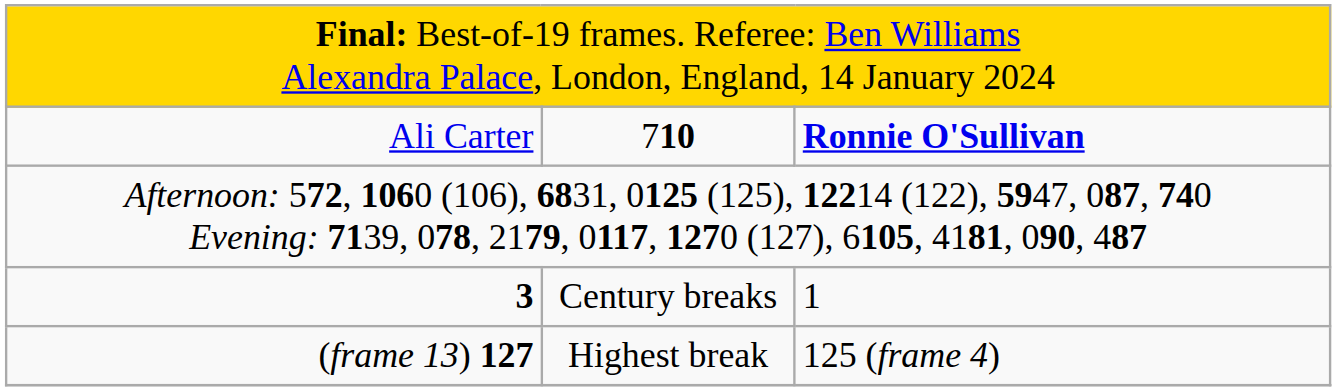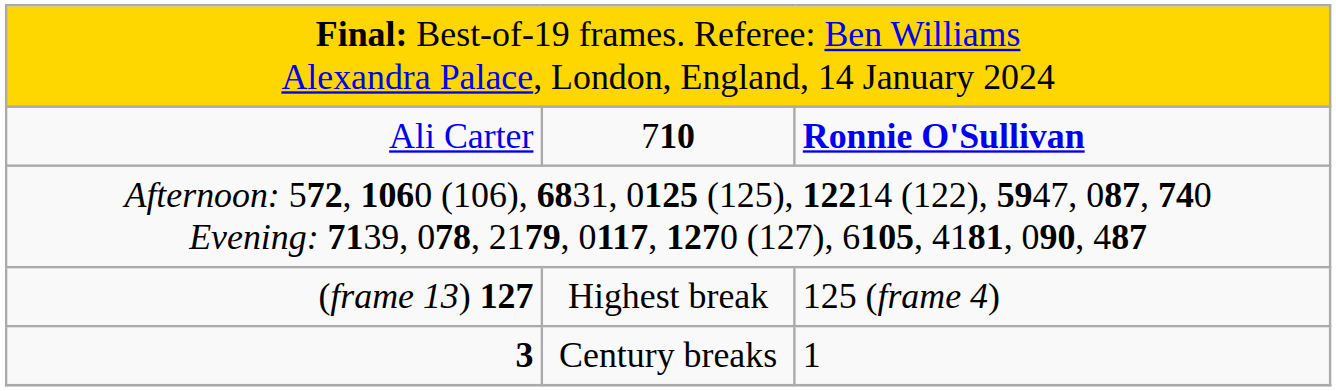rows swapped: (frame 13) 127 <-> 3
